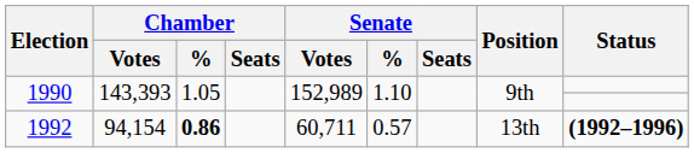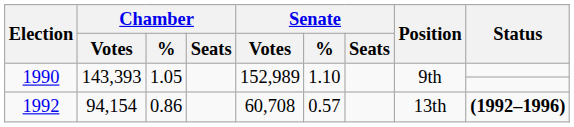1992 | Chamber / %: bold -> normal
1992 | Senate / Votes: 60,711 -> 60,708
